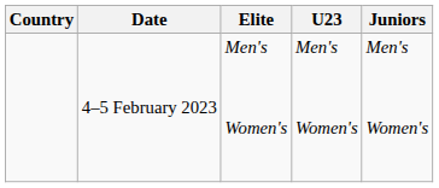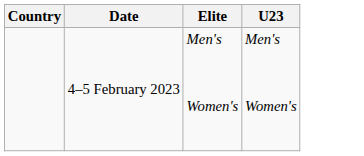- column: Juniors | Men's Women's
